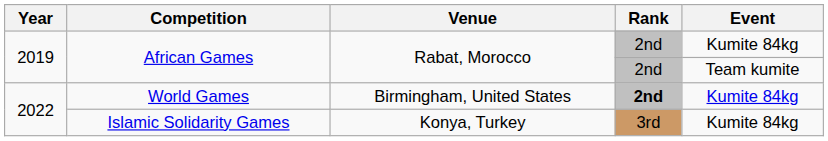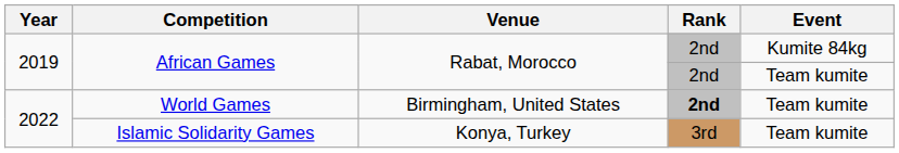World Games | Event: Kumite 84kg -> Team kumite
Islamic Solidarity Games | Event: Kumite 84kg -> Team kumite
